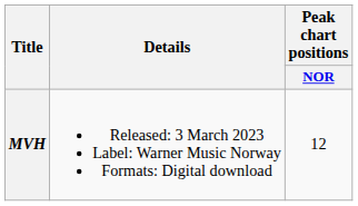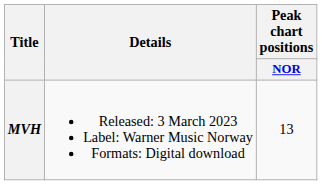MVH | Peak chart positions / NOR: 12 -> 13
